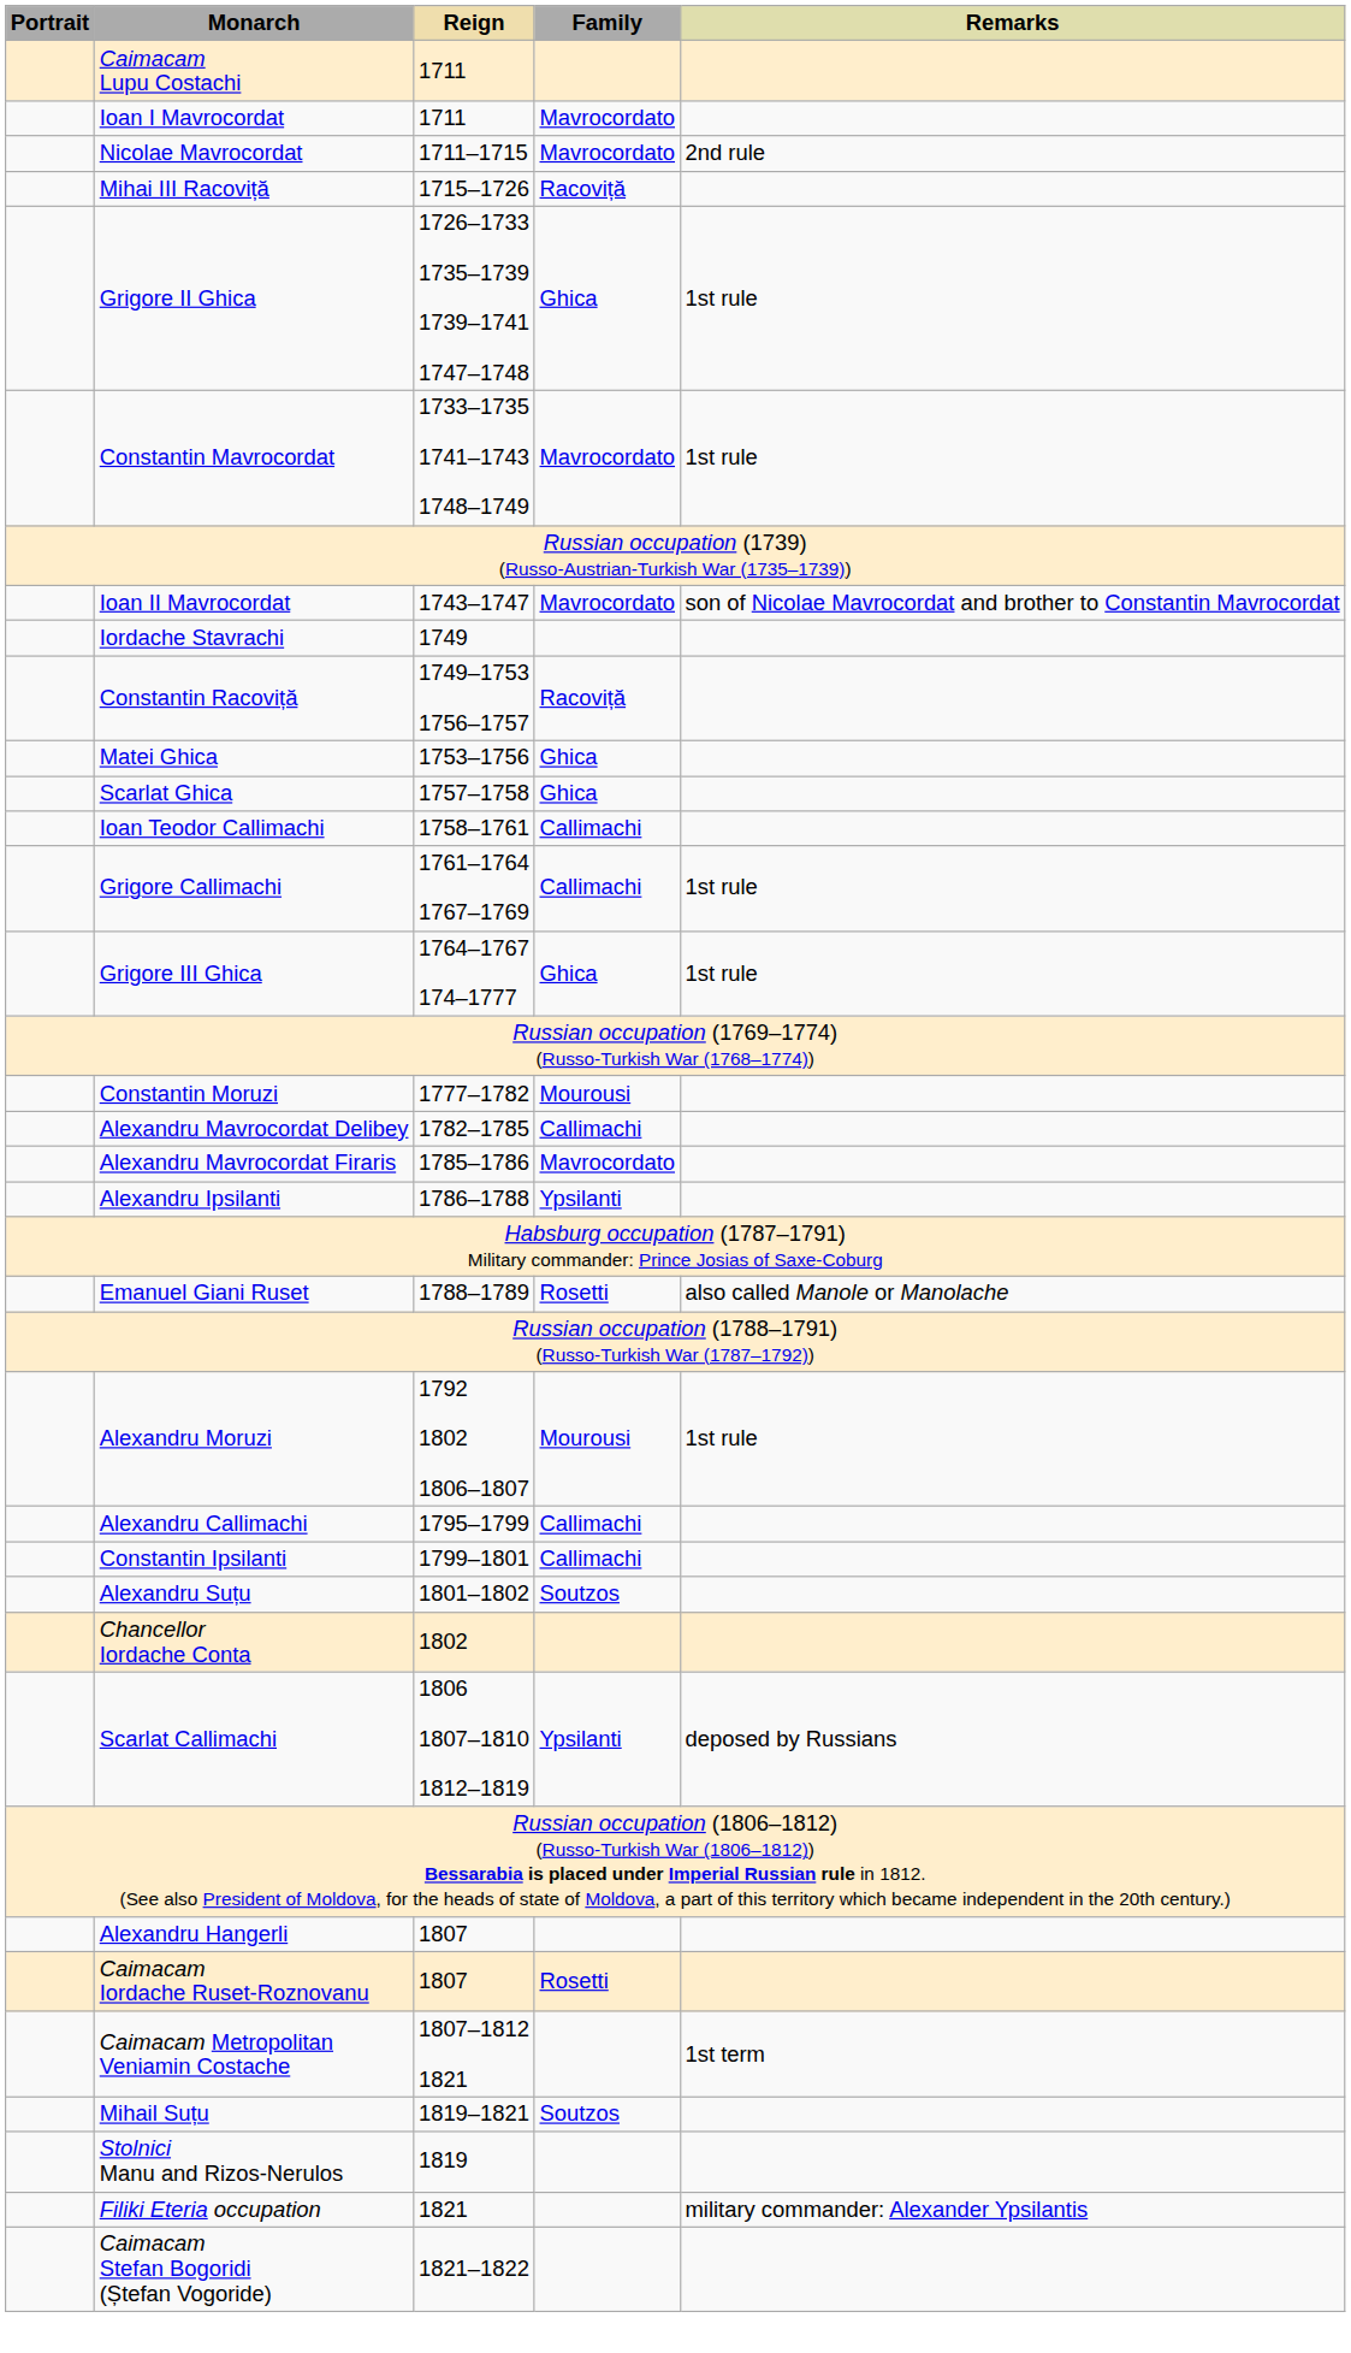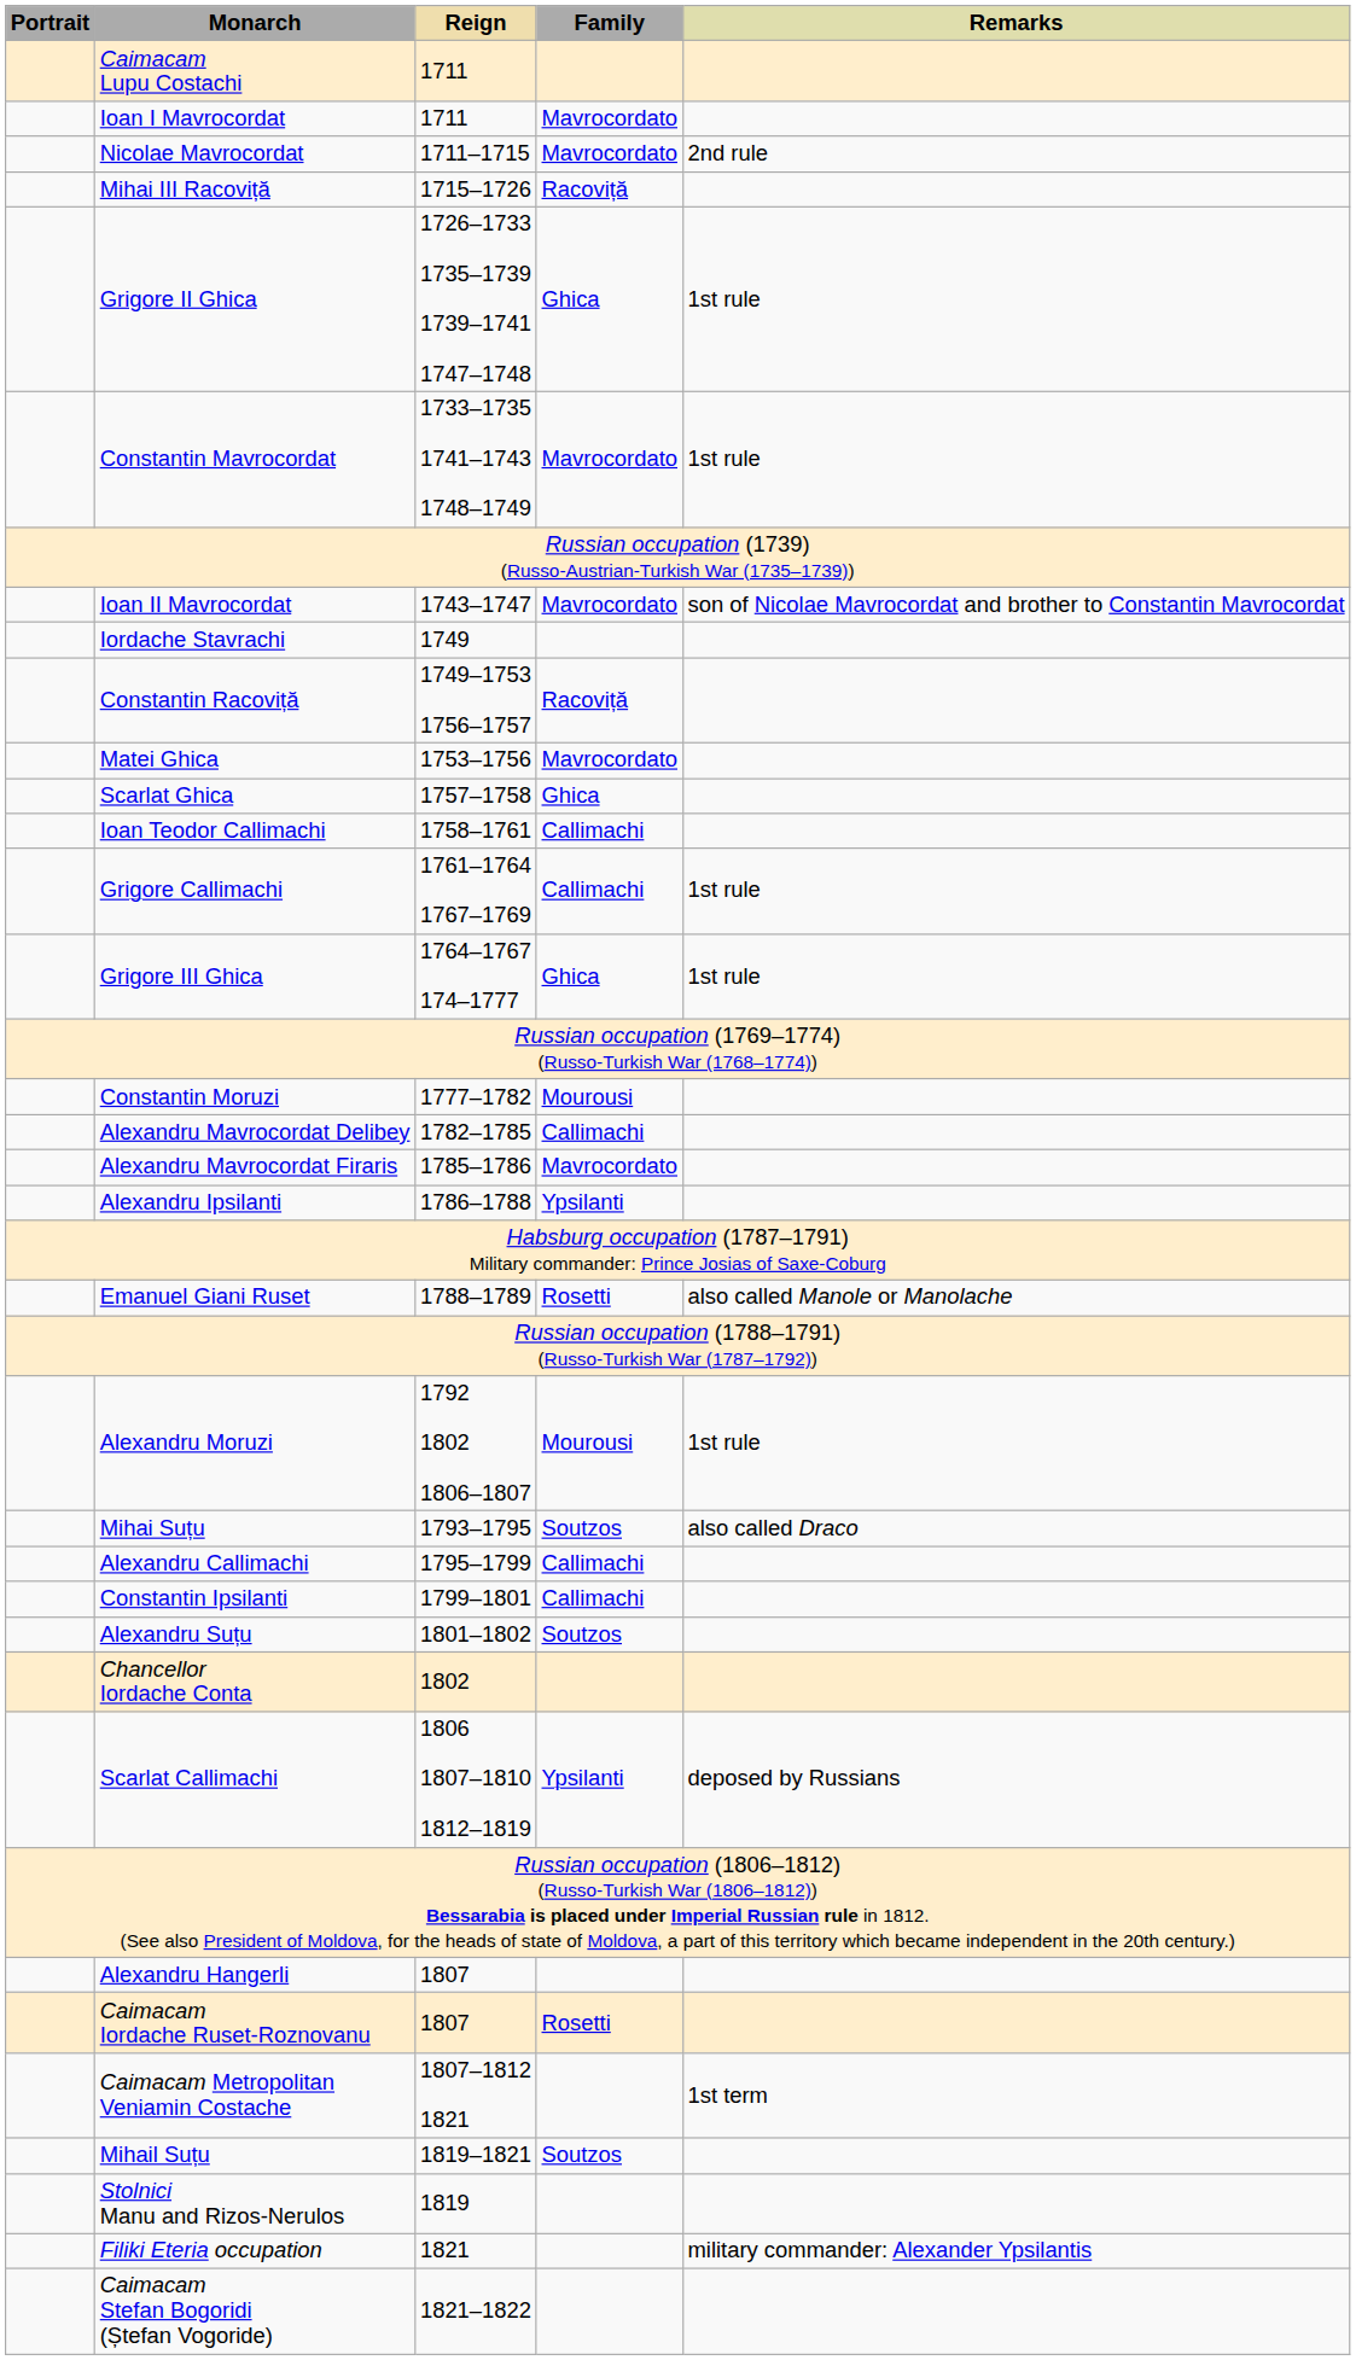Matei Ghica | Family: Ghica -> Mavrocordato
+ row: Mihai Suțu | 1793–1795 | Soutzos | also called Draco
